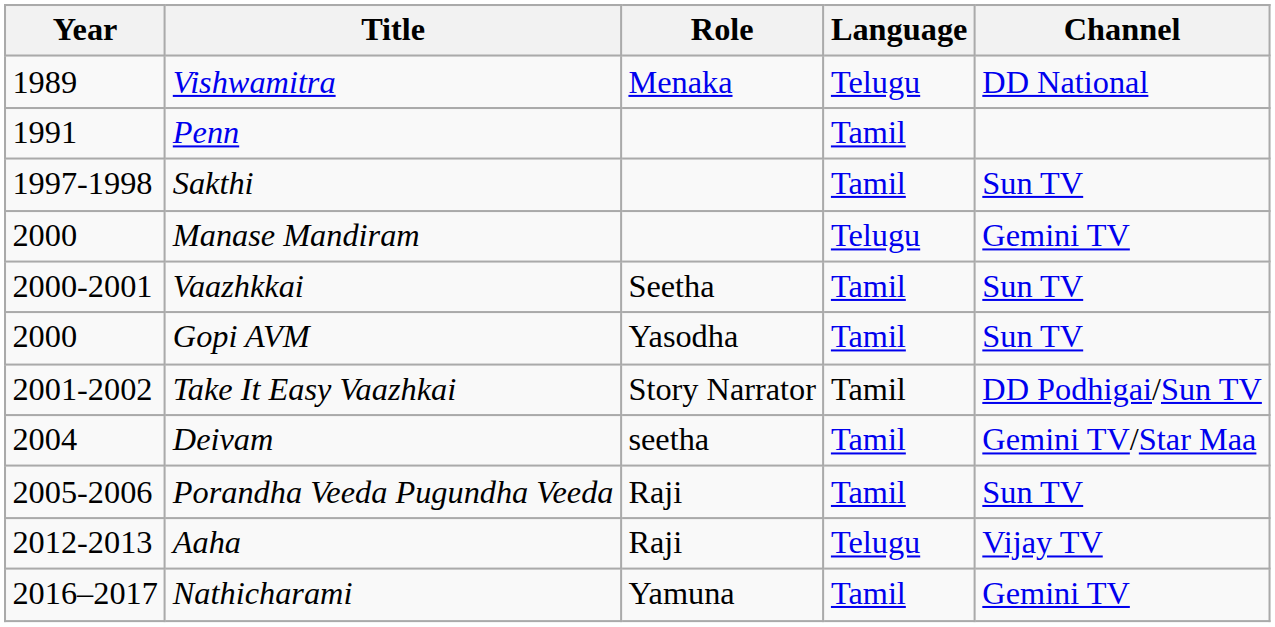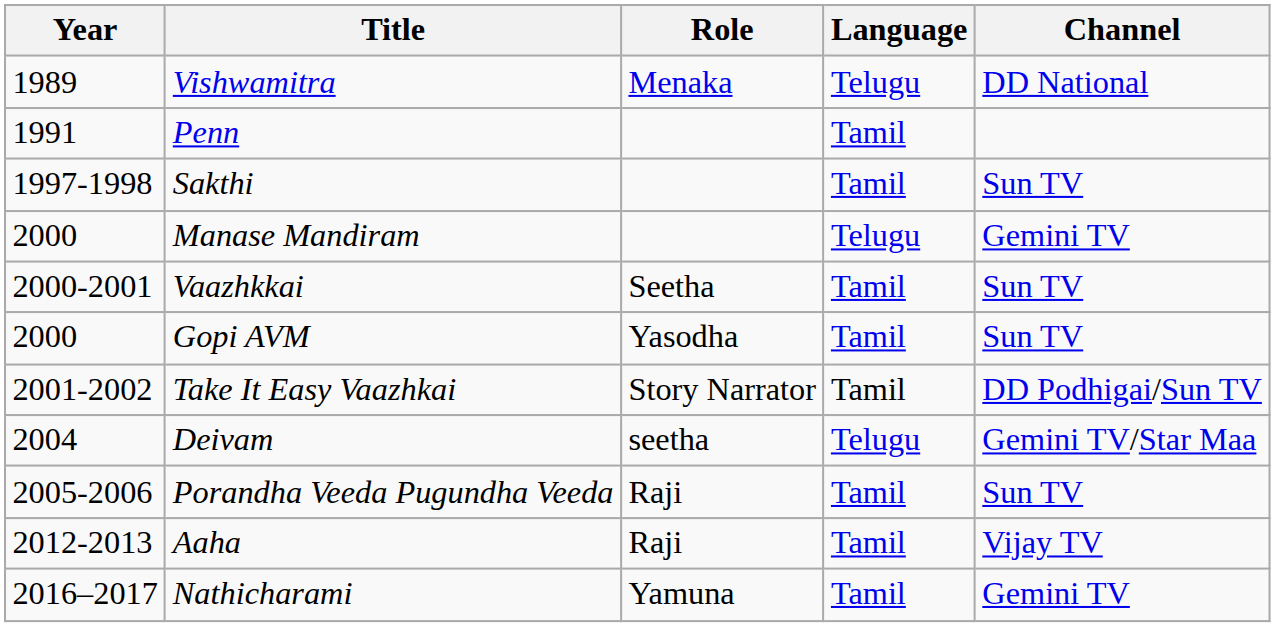Deivam | Language: Tamil -> Telugu
Aaha | Language: Telugu -> Tamil
